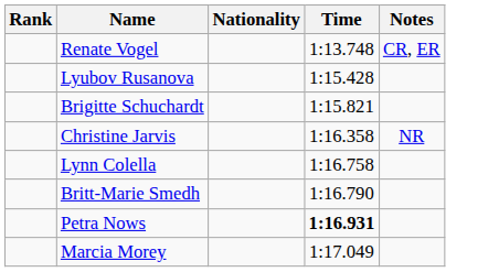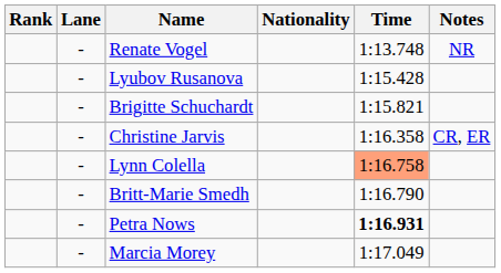+ column: Lane | - | - | - | - | - | - | - | -
Renate Vogel | Notes: CR, ER -> NR
Christine Jarvis | Notes: NR -> CR, ER
Lynn Colella | Time: no background -> lightsalmon background
